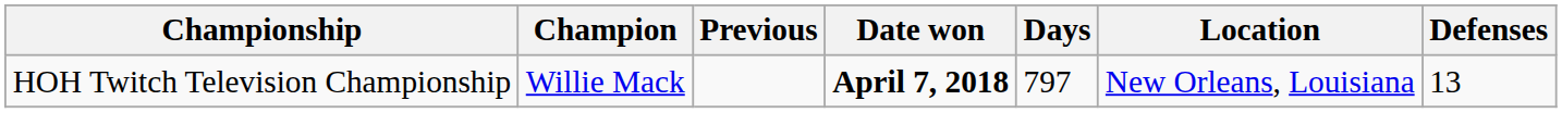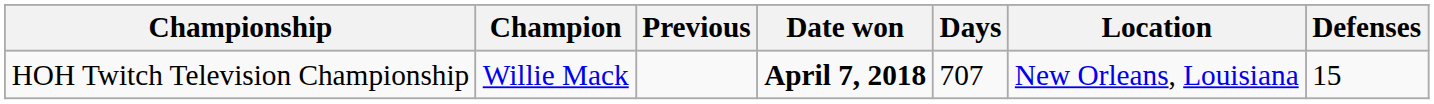HOH Twitch Television Championship | Days: 797 -> 707
HOH Twitch Television Championship | Defenses: 13 -> 15
